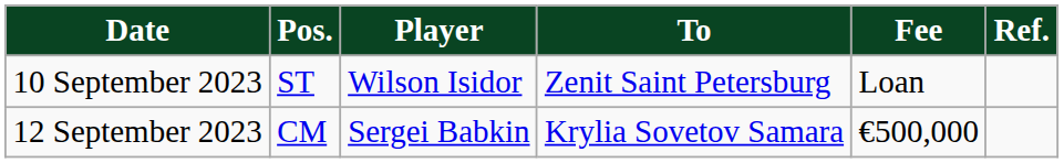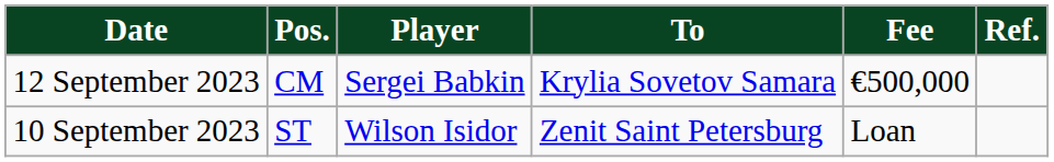rows swapped: 10 September 2023 <-> 12 September 2023
